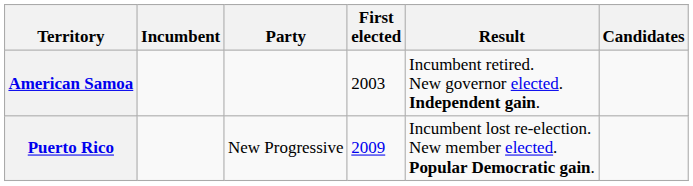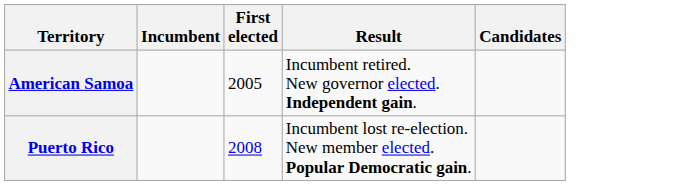- column: Party | New Progressive
American Samoa | First elected: 2003 -> 2005
Puerto Rico | First elected: 2009 -> 2008
